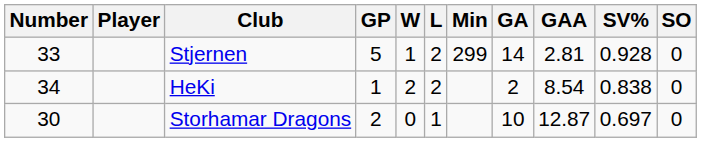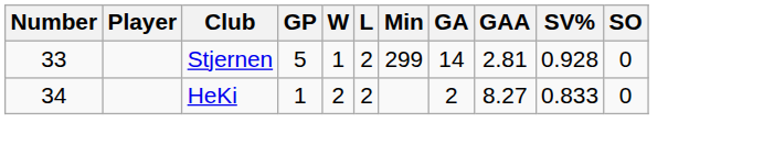HeKi | GAA: 8.54 -> 8.27
HeKi | SV%: 0.838 -> 0.833
- row: 30 | Storhamar Dragons | 2 | 0 | 1 | 10 | 12.87 | 0.697 | 0
